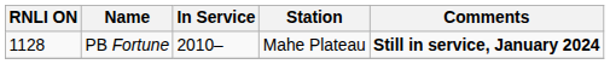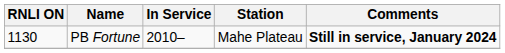PB Fortune | RNLI ON: 1128 -> 1130
